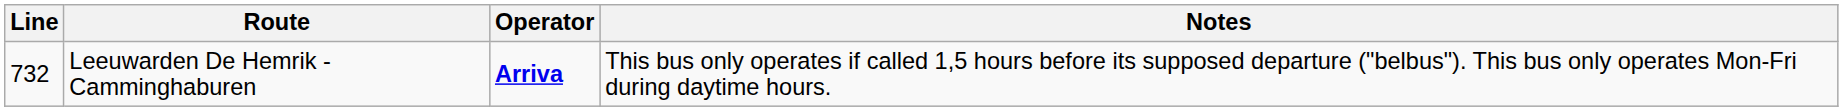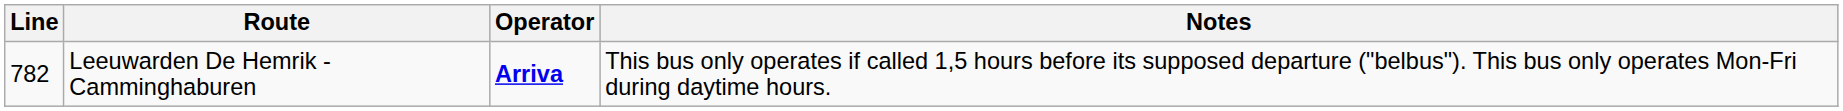Leeuwarden De Hemrik - Camminghaburen | Line: 732 -> 782
